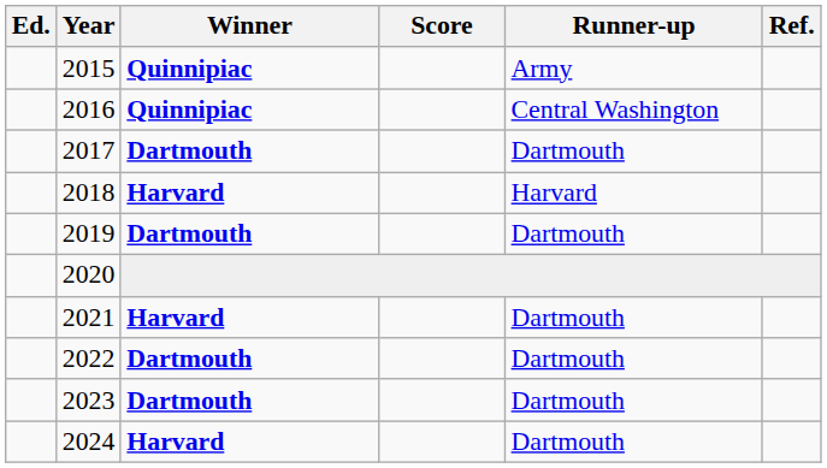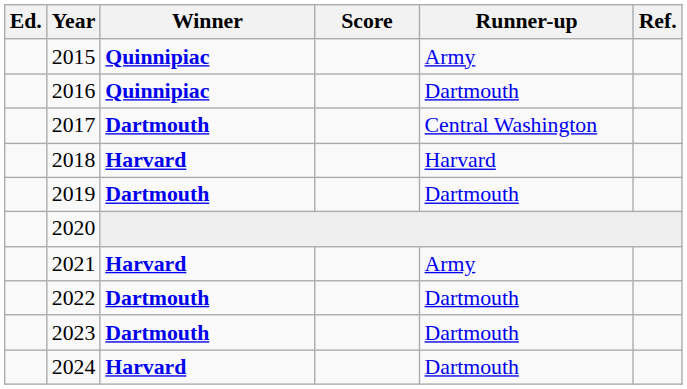2016 | Runner-up: Central Washington -> Dartmouth
2017 | Runner-up: Dartmouth -> Central Washington
2021 | Runner-up: Dartmouth -> Army
